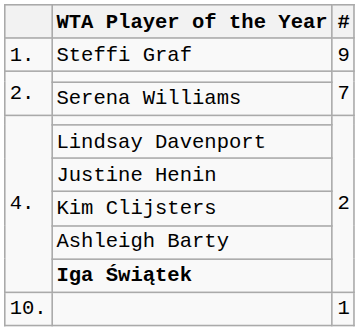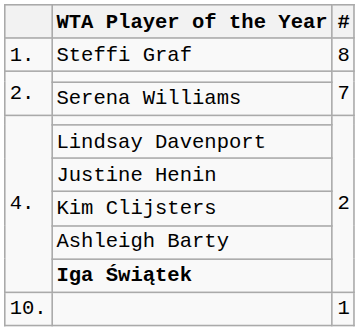Steffi Graf | #: 9 -> 8
